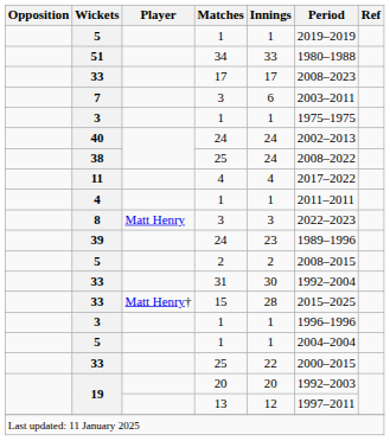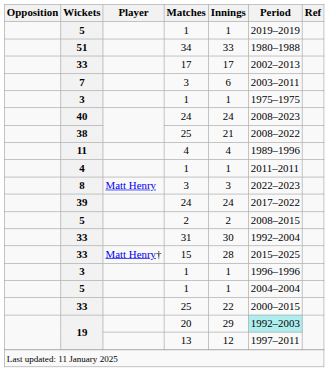33 / 17 | Period: 2008–2023 -> 2002–2013
40 | Period: 2002–2013 -> 2008–2023
38 | Innings: 24 -> 21
11 | Period: 2017–2022 -> 1989–1996
39 | Innings: 23 -> 24
39 | Period: 1989–1996 -> 2017–2022
19 / 20 | Innings: 20 -> 29
19 / 20 | Period: no background -> paleturquoise background
